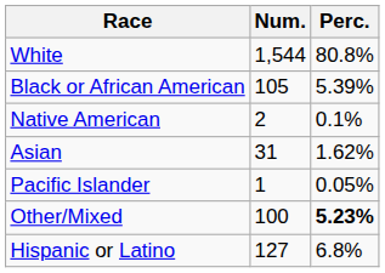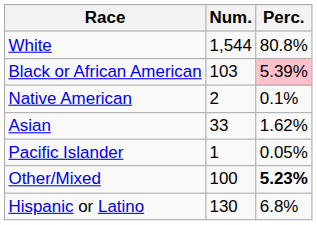Black or African American | Num.: 105 -> 103
Black or African American | Perc.: no background -> pink background
Asian | Num.: 31 -> 33
Hispanic or Latino | Num.: 127 -> 130
